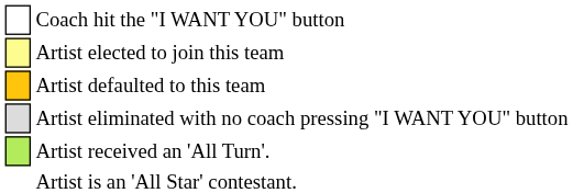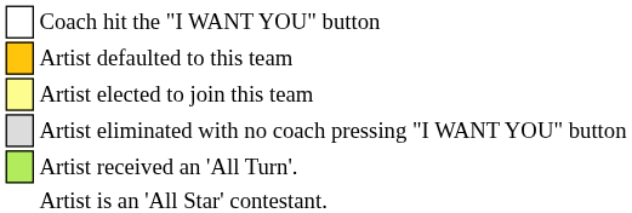rows swapped: Artist defaulted to this team <-> Artist elected to join this team
